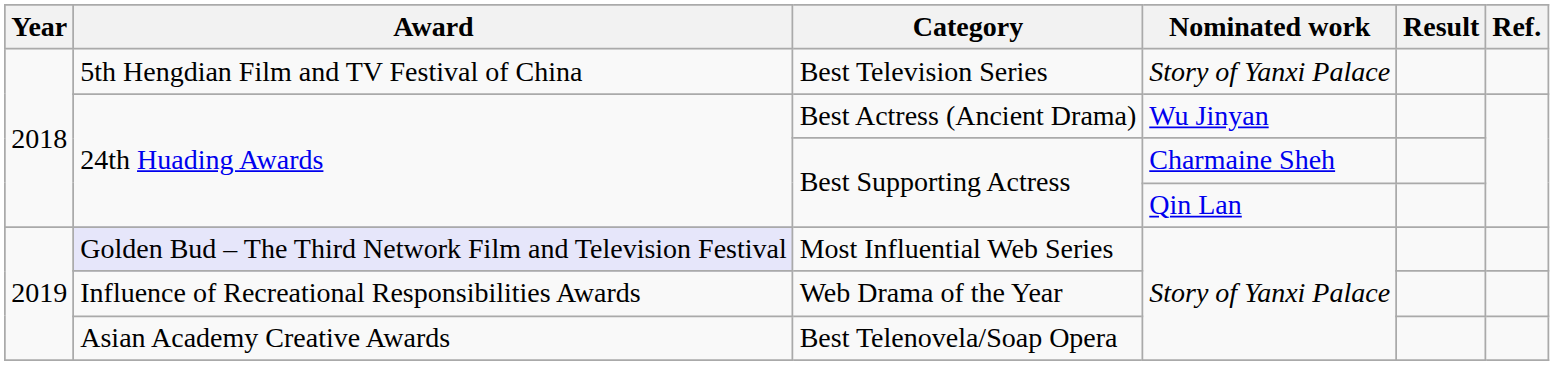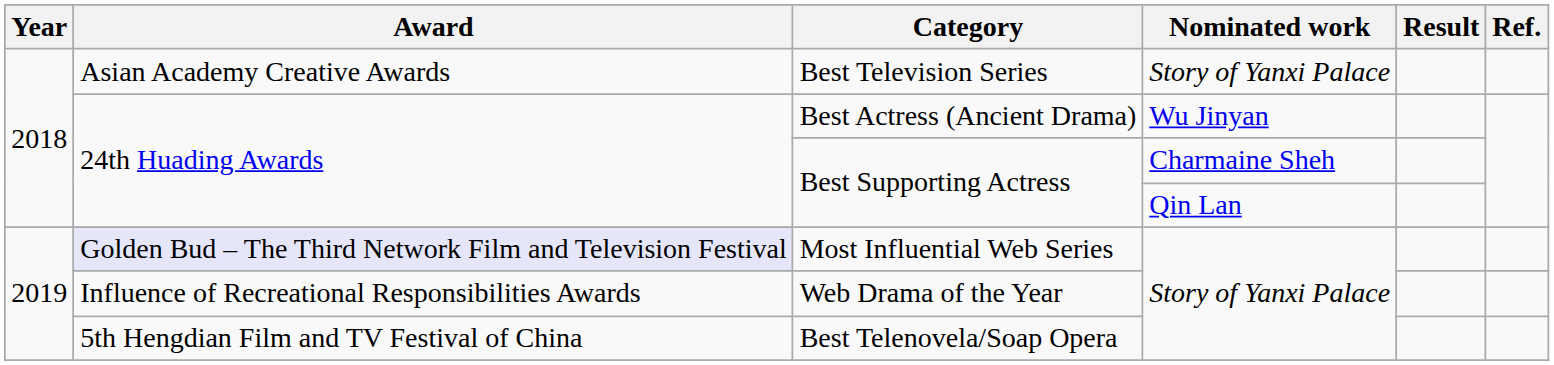Best Television Series | Award: 5th Hengdian Film and TV Festival of China -> Asian Academy Creative Awards
Best Telenovela/Soap Opera | Award: Asian Academy Creative Awards -> 5th Hengdian Film and TV Festival of China
